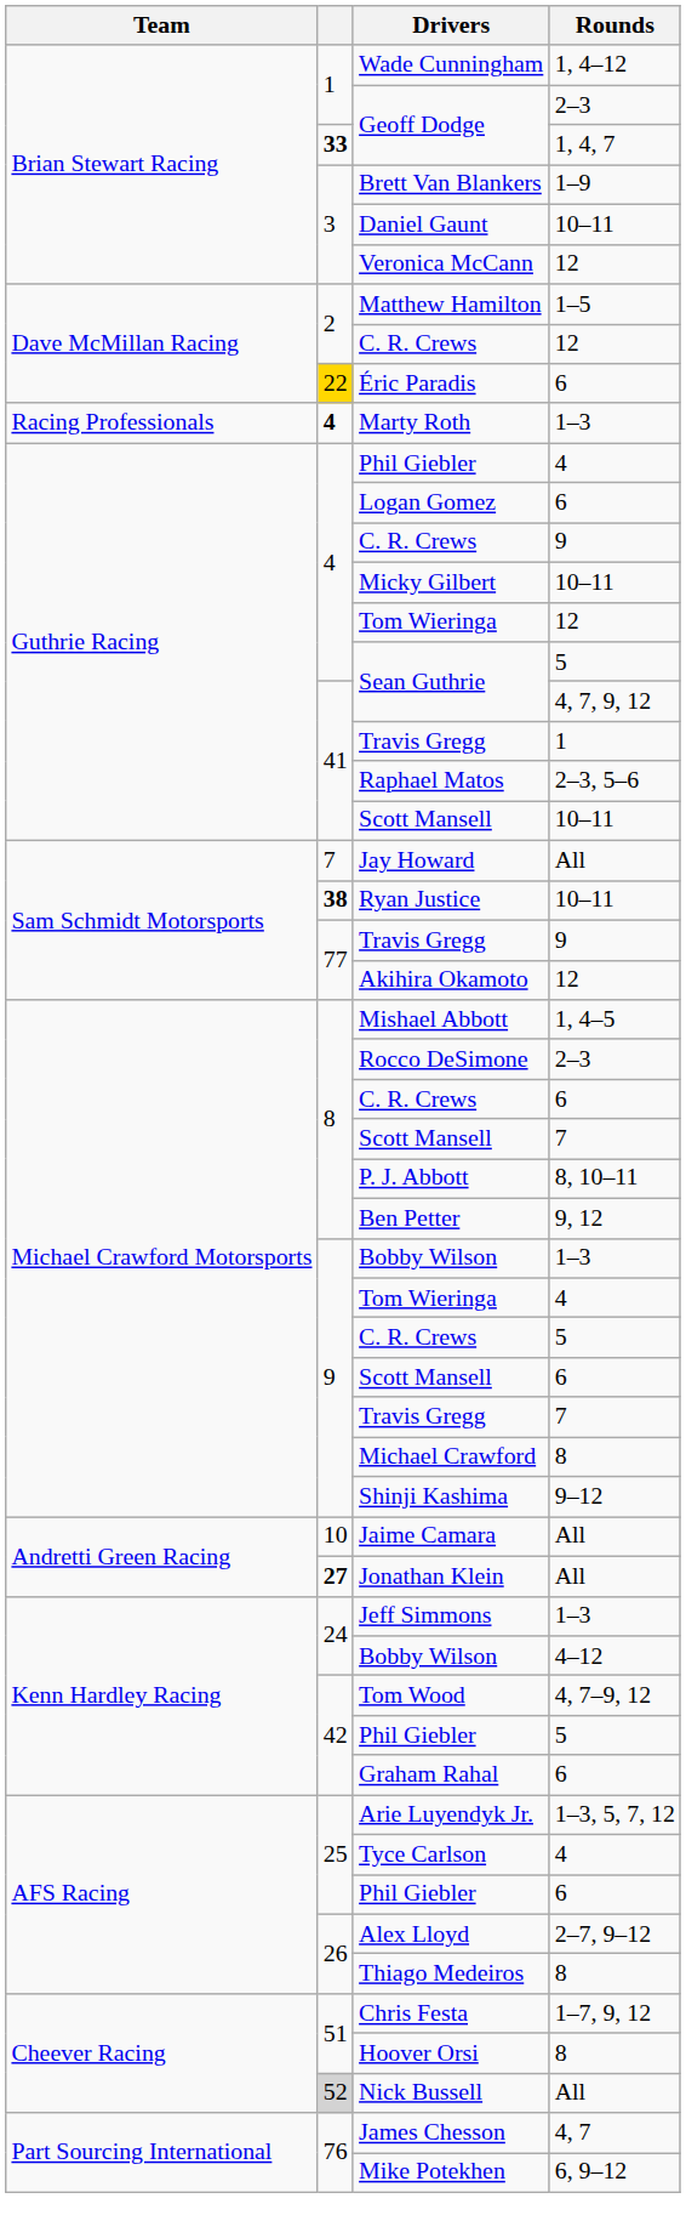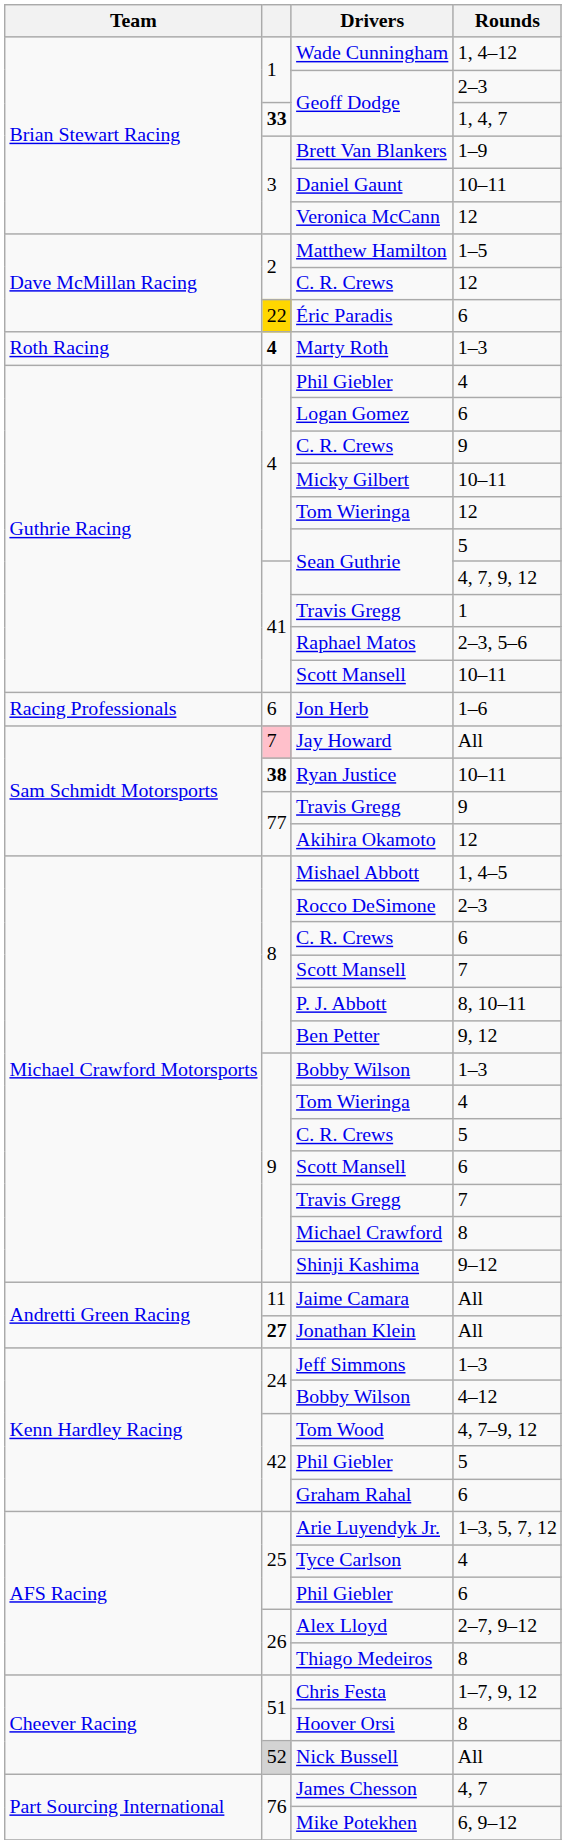Marty Roth | Team: Racing Professionals -> Roth Racing
+ row: Racing Professionals | 6 | Jon Herb | 1–6
Jay Howard | column 2: no background -> pink background
Jaime Camara | column 2: 10 -> 11
